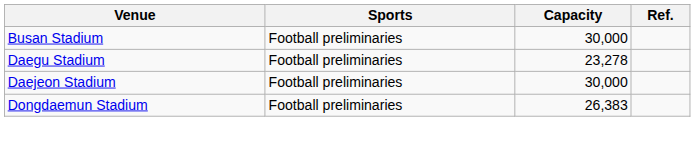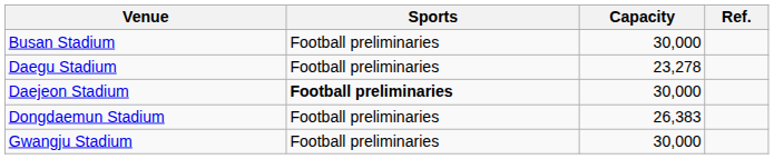Daejeon Stadium | Sports: normal -> bold
+ row: Gwangju Stadium | Football preliminaries | 30,000
